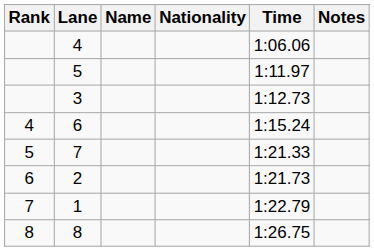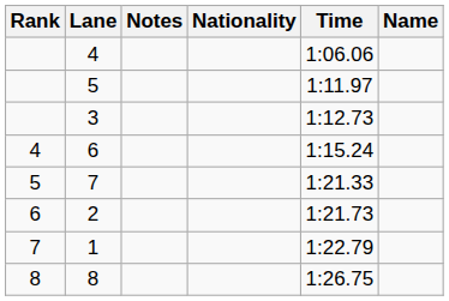columns swapped: Name <-> Notes
